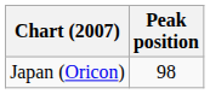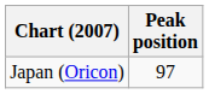Japan (Oricon) | Peak position: 98 -> 97
